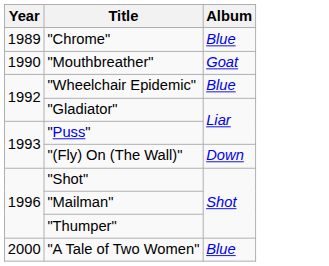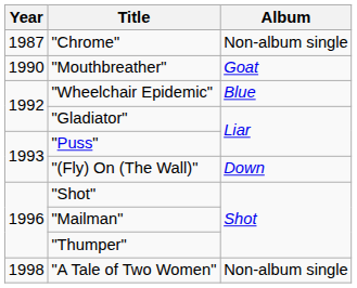"Chrome" | Year: 1989 -> 1987
"Chrome" | Album: Blue -> Non-album single
"A Tale of Two Women" | Year: 2000 -> 1998
"A Tale of Two Women" | Album: Blue -> Non-album single
